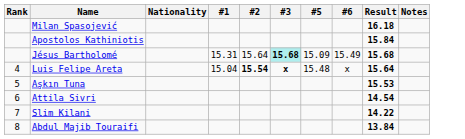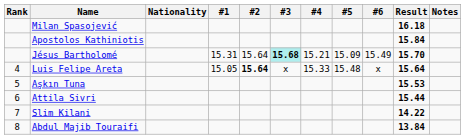+ column: #4 | 15.21 | 15.33
Jésus Bartholomé | Result: 15.68 -> 15.70
Luis Felipe Areta | #1: 15.04 -> 15.05
Luis Felipe Areta | #2: 15.54 -> 15.64
Luis Felipe Areta | #3: bold -> normal
Attila Sivri | Result: 14.54 -> 15.44
